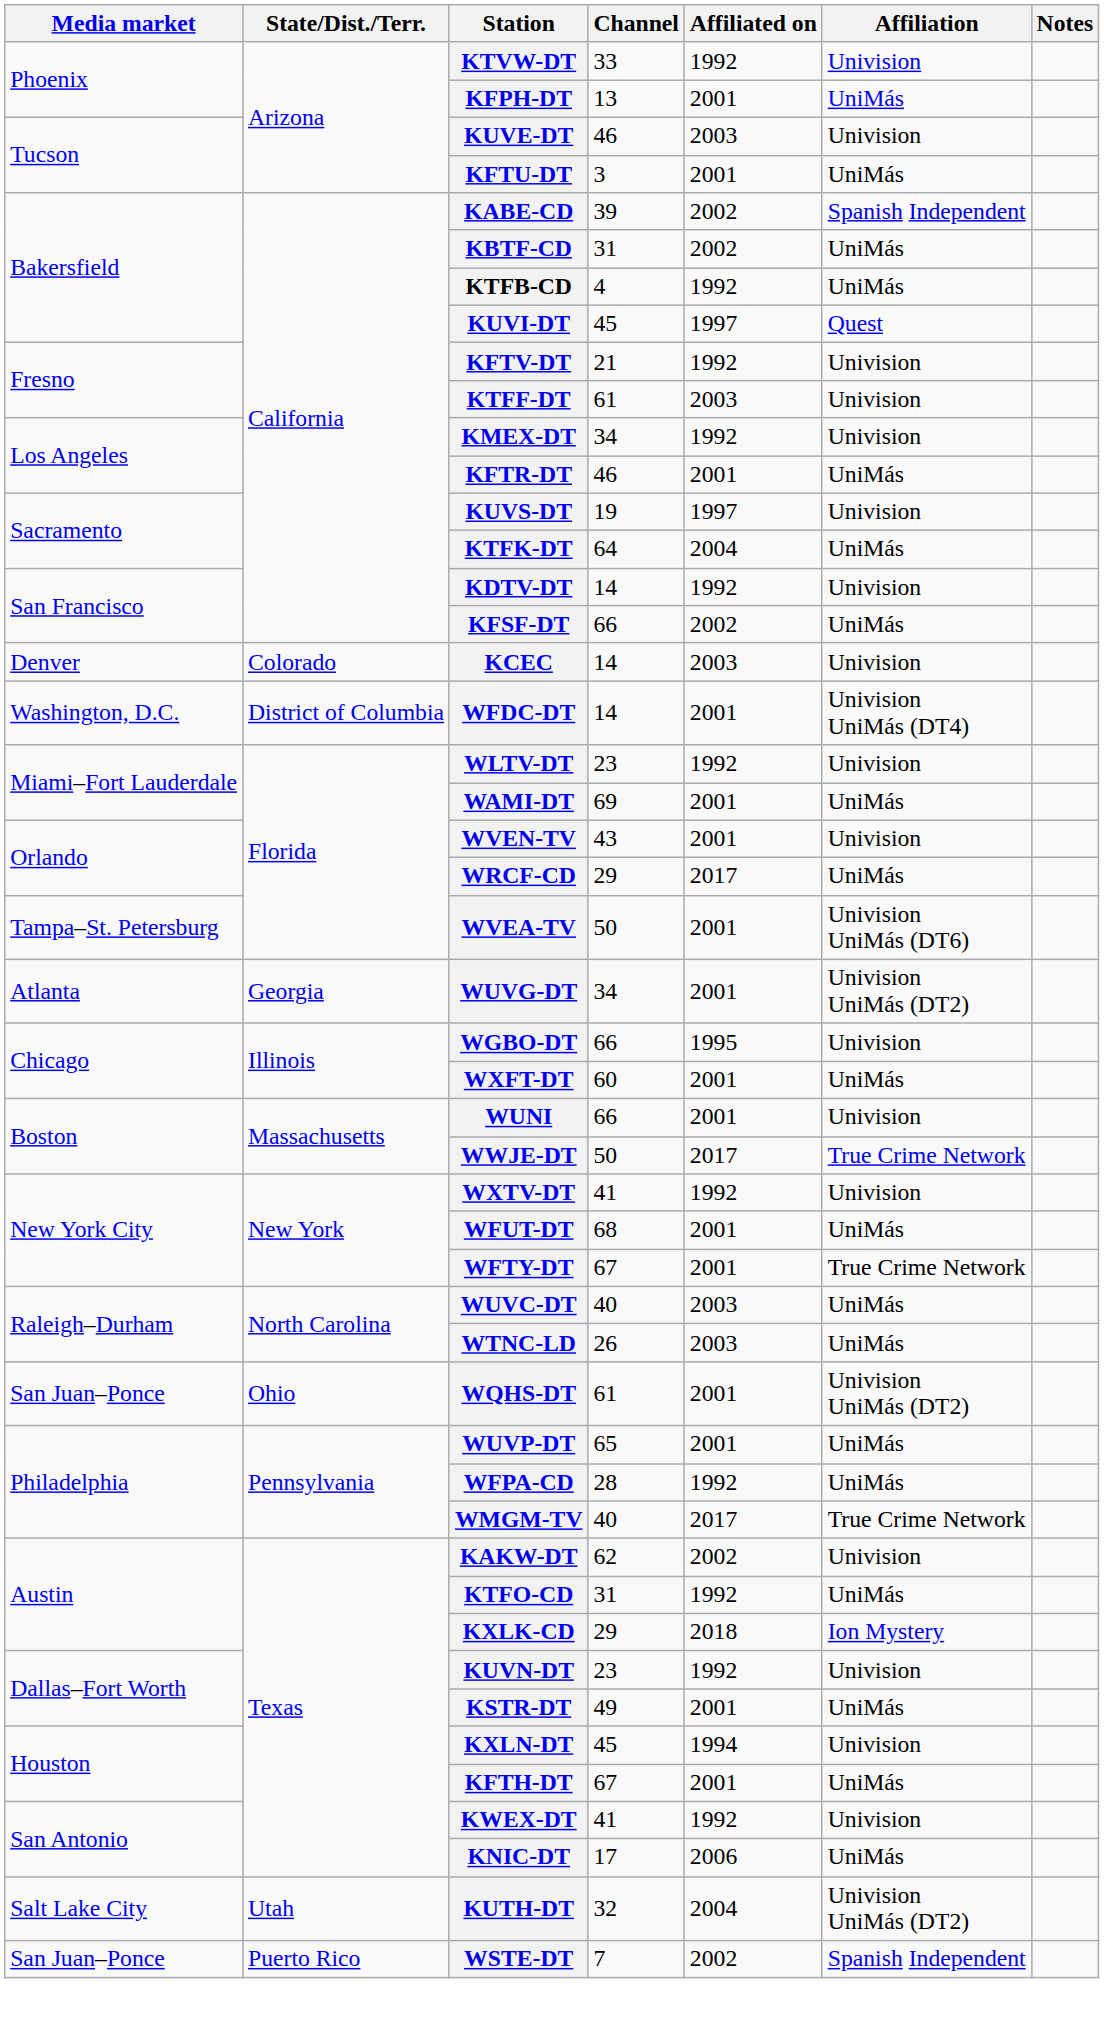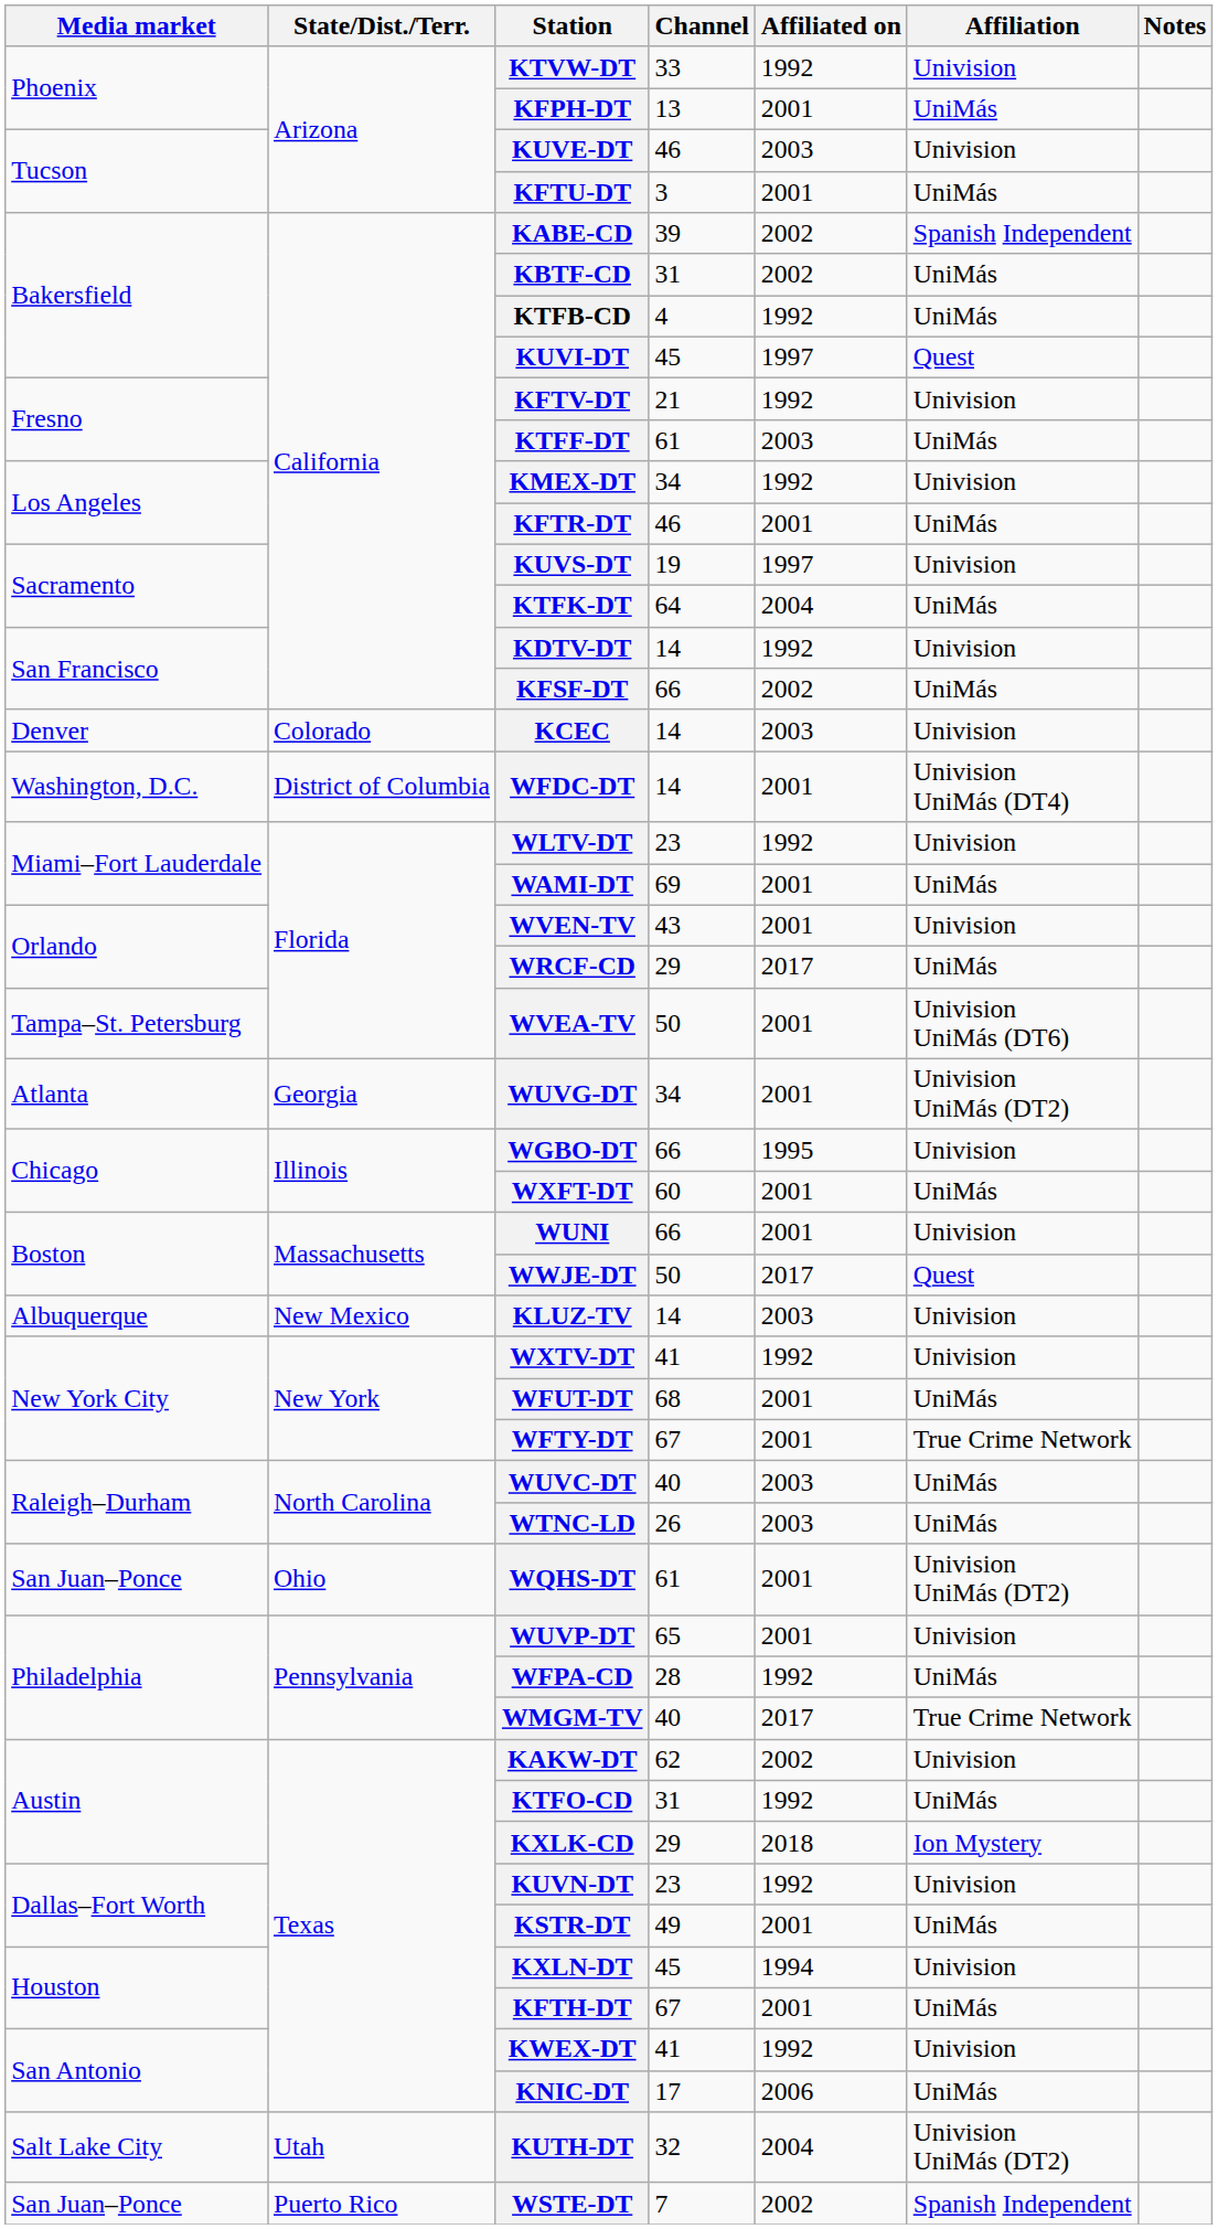KTFF-DT | Affiliation: Univision -> UniMás
WWJE-DT | Affiliation: True Crime Network -> Quest
+ row: Albuquerque | New Mexico | KLUZ-TV | 14 | 2003 | Univision
WUVP-DT | Affiliation: UniMás -> Univision
